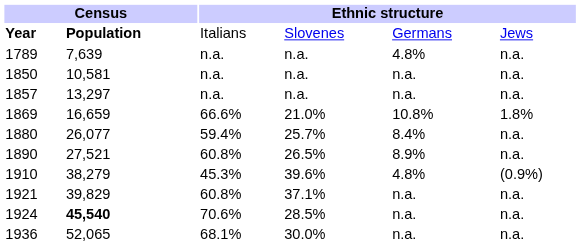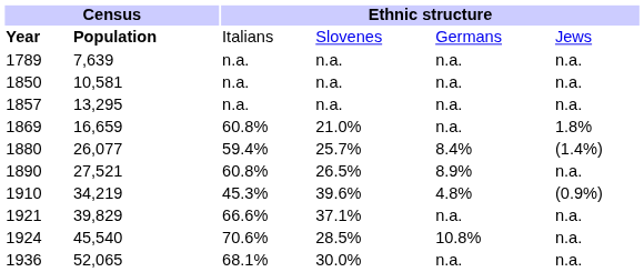1789 | column 5: 4.8% -> n.a.
1857 | column 2: 13,297 -> 13,295
1869 | column 3: 66.6% -> 60.8%
1869 | column 5: 10.8% -> n.a.
1880 | column 6: n.a. -> (1.4%)
1910 | column 2: 38,279 -> 34,219
1921 | column 3: 60.8% -> 66.6%
1924 | column 2: bold -> normal
1924 | column 5: n.a. -> 10.8%
